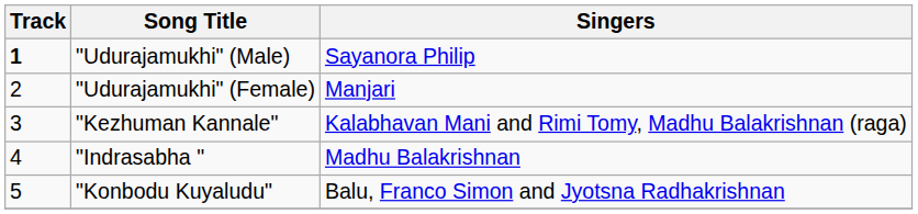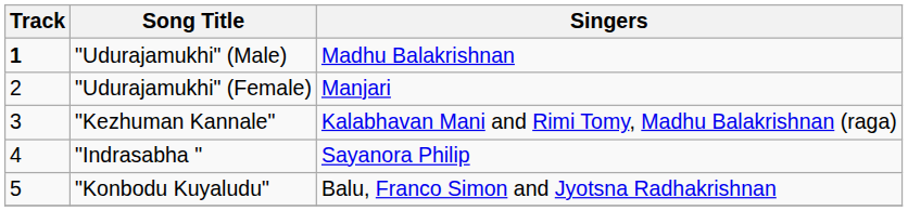"Udurajamukhi" (Male) | Singers: Sayanora Philip -> Madhu Balakrishnan
"Indrasabha " | Singers: Madhu Balakrishnan -> Sayanora Philip
